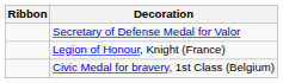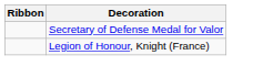- row: Civic Medal for bravery, 1st Class (Belgium)
